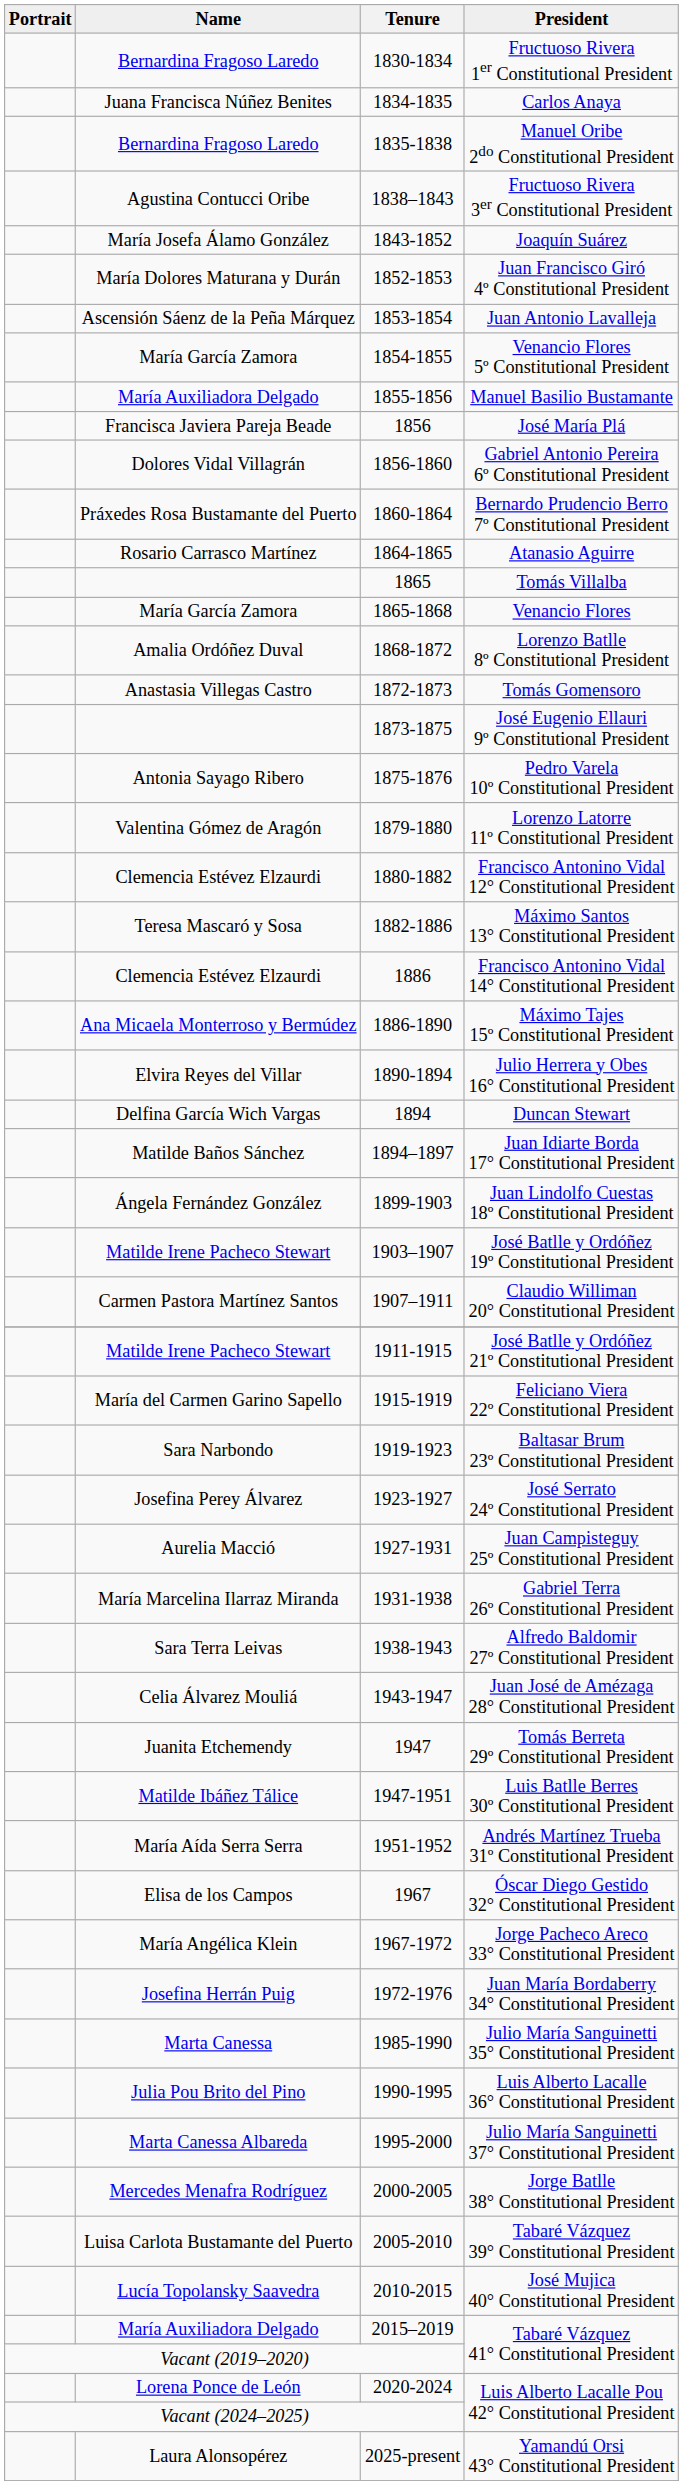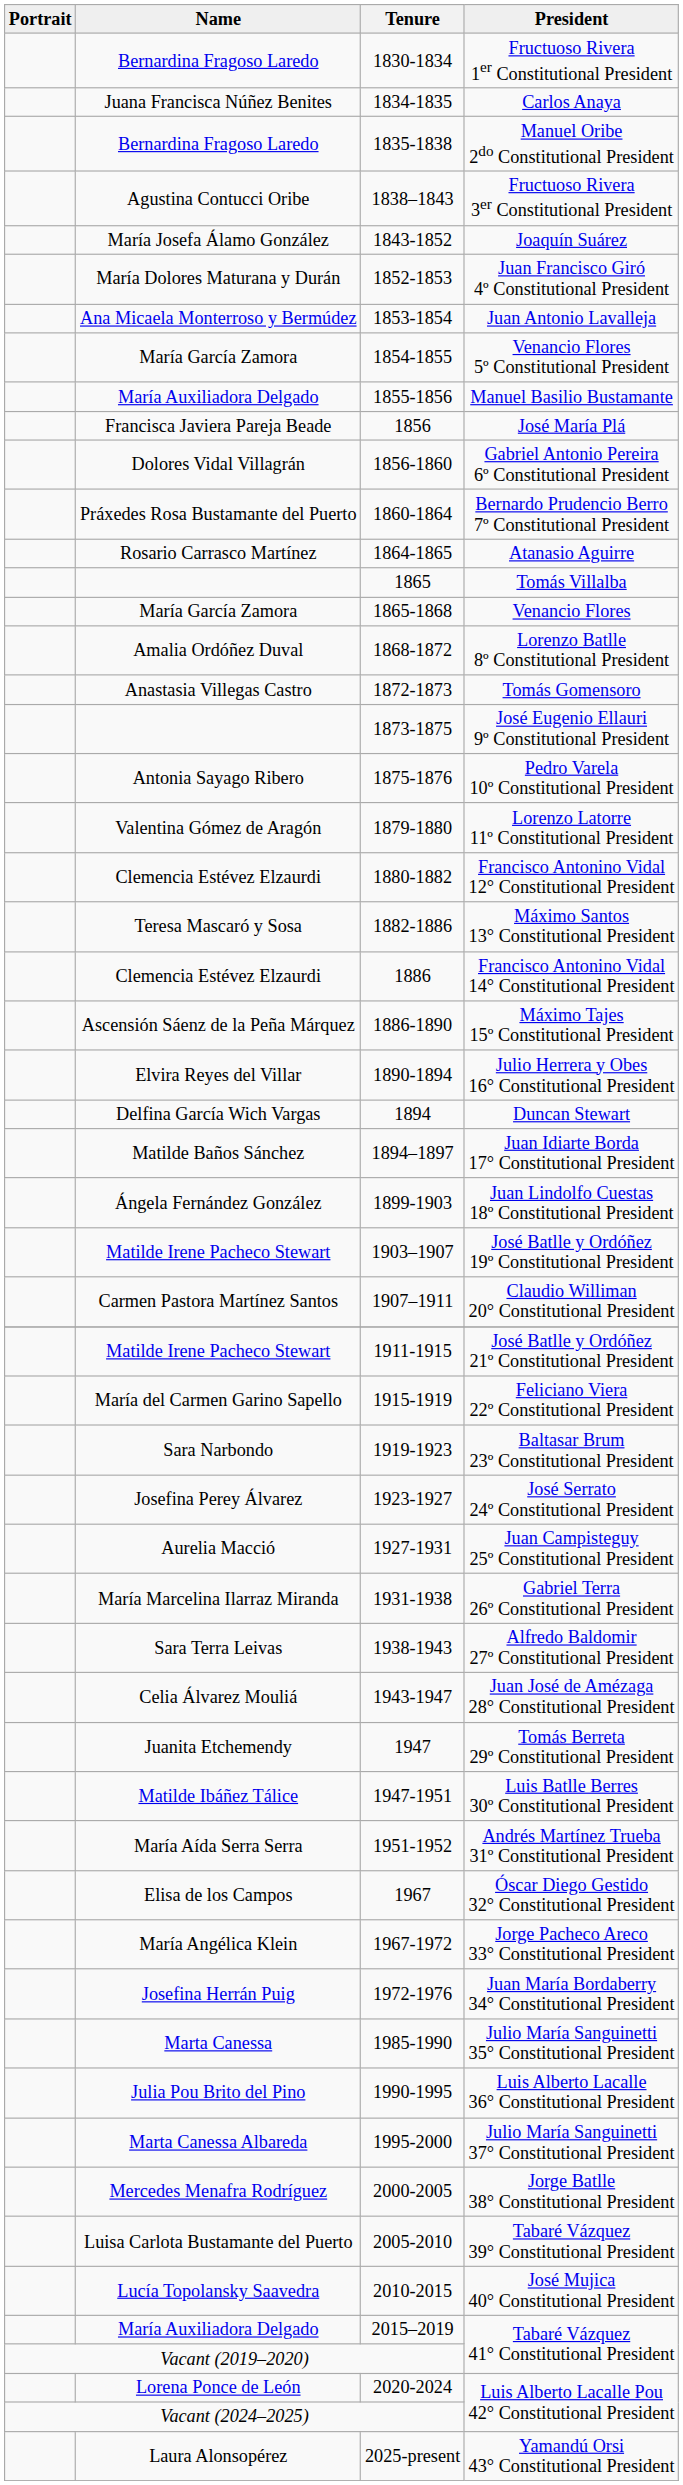Juan Antonio Lavalleja | Name: Ascensión Sáenz de la Peña Márquez -> Ana Micaela Monterroso y Bermúdez
Máximo Tajes 15º Constitutional President | Name: Ana Micaela Monterroso y Bermúdez -> Ascensión Sáenz de la Peña Márquez
